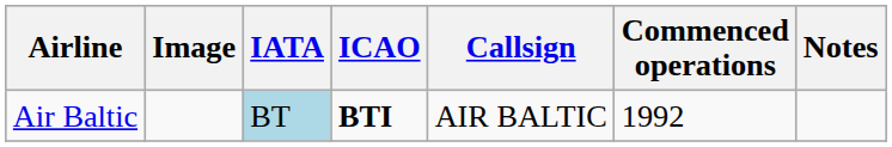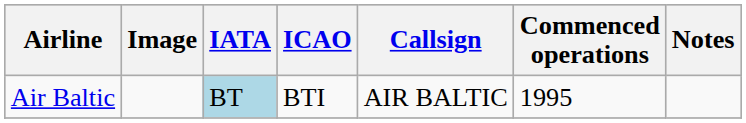Air Baltic | ICAO: bold -> normal
Air Baltic | Commenced operations: 1992 -> 1995
